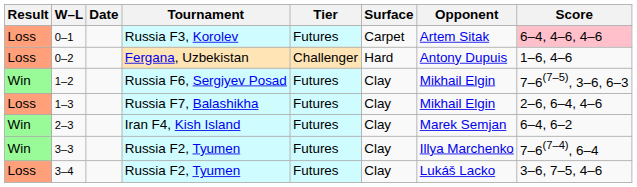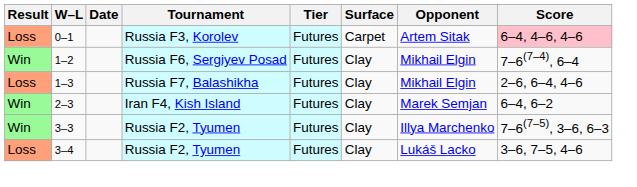- row: Loss | 0–2 | Fergana, Uzbekistan | Challenger | Hard | Antony Dupuis | 1–6, 4–6
1–2 | Score: 7–6(7–5), 3–6, 6–3 -> 7–6(7–4), 6–4
3–3 | Score: 7–6(7–4), 6–4 -> 7–6(7–5), 3–6, 6–3
